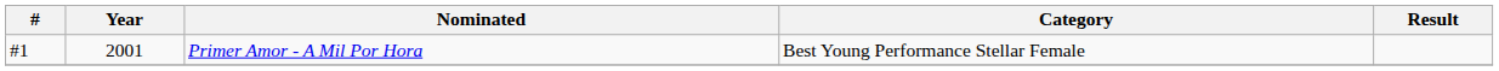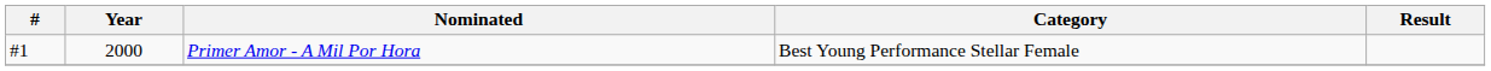Primer Amor - A Mil Por Hora | Year: 2001 -> 2000
